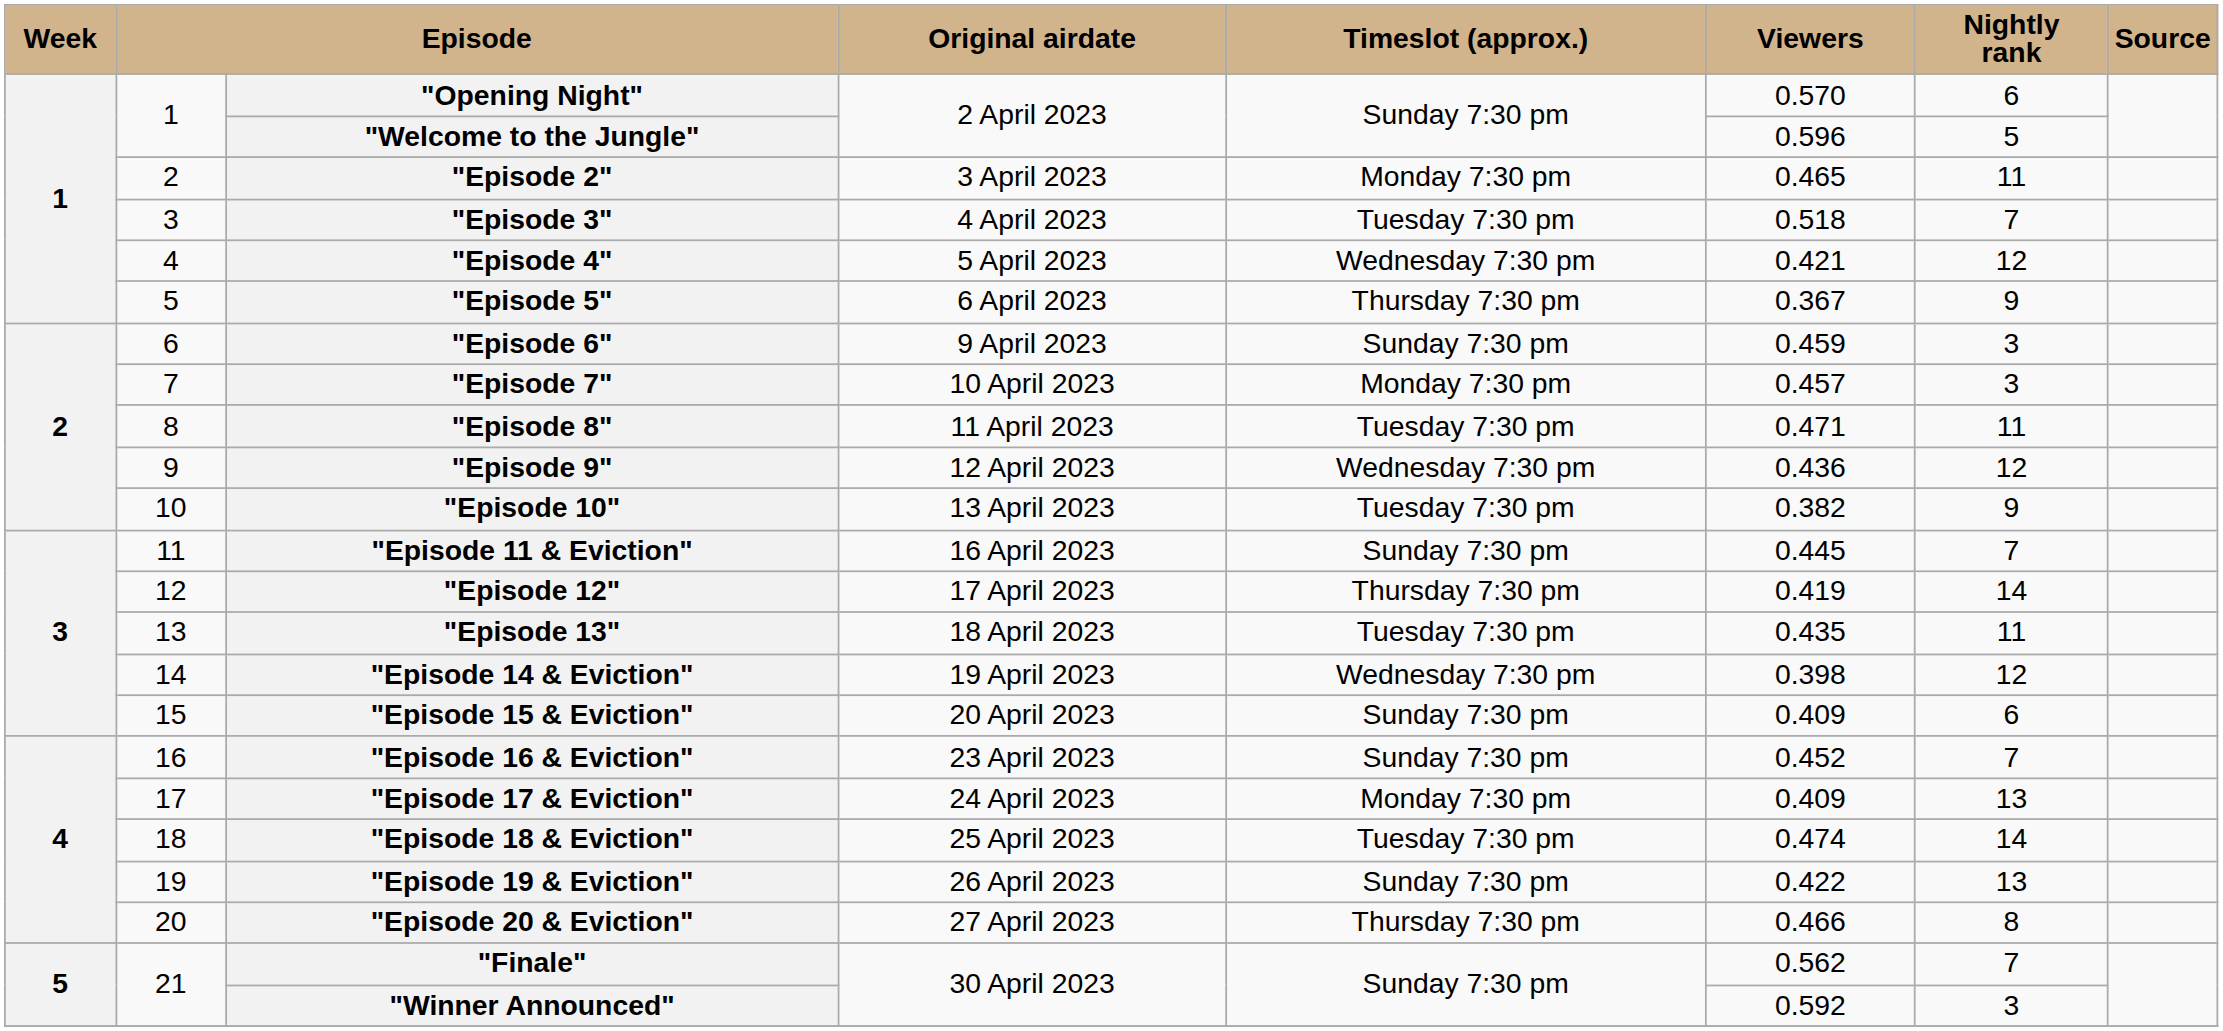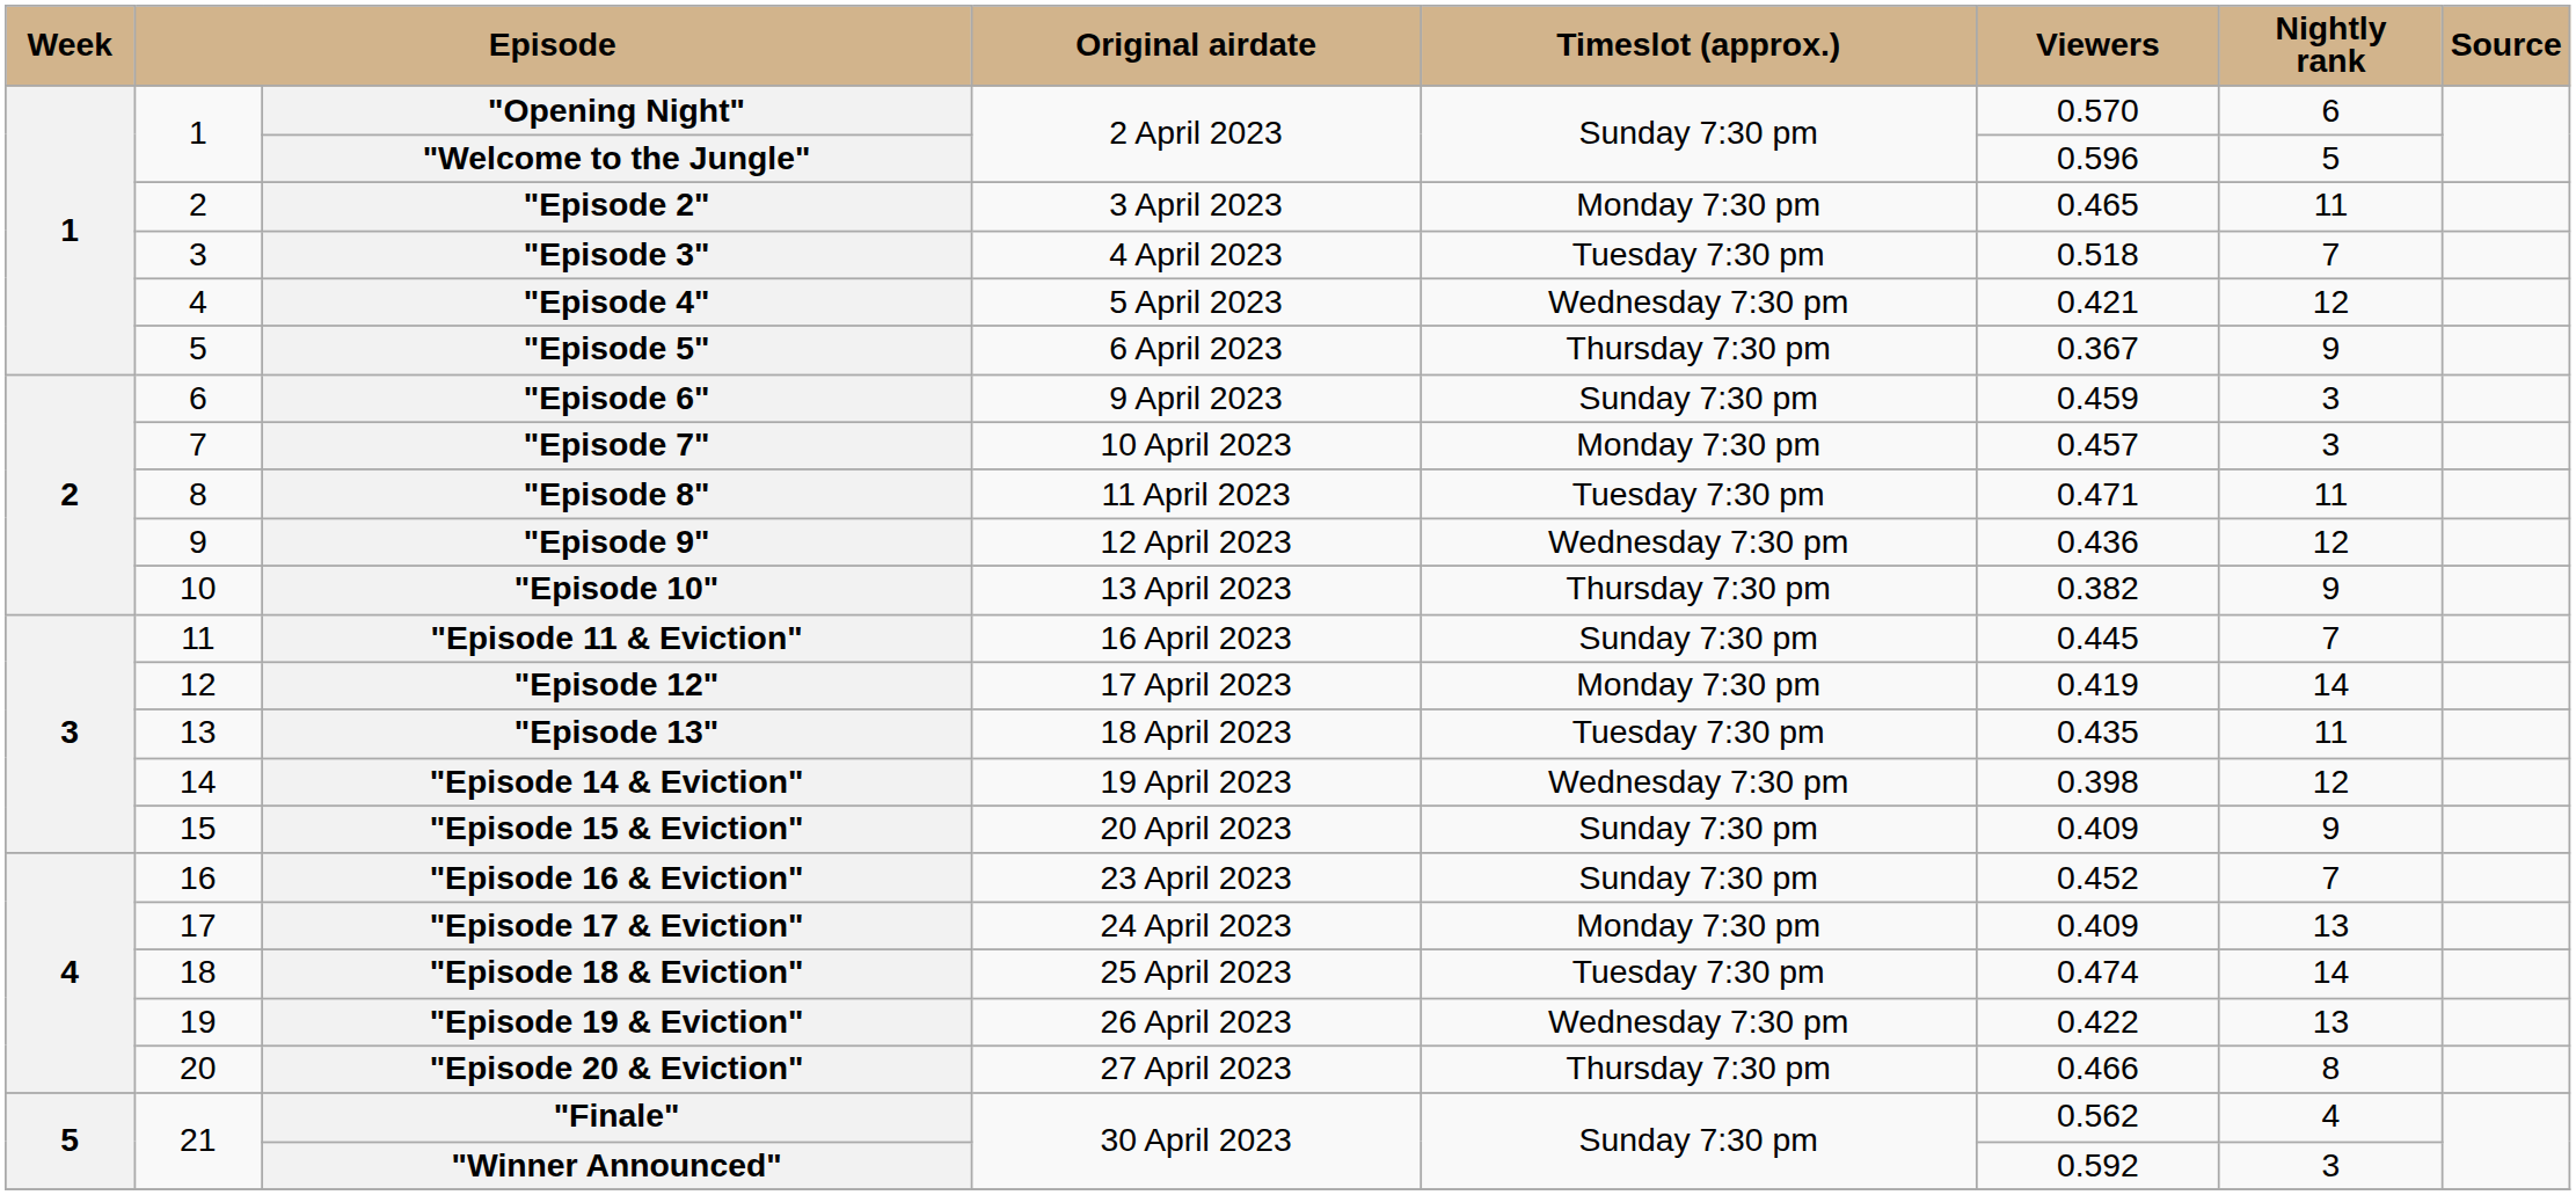"Episode 10" | Timeslot (approx.): Tuesday 7:30 pm -> Thursday 7:30 pm
"Episode 12" | Timeslot (approx.): Thursday 7:30 pm -> Monday 7:30 pm
"Episode 15 & Eviction" | Nightly rank: 6 -> 9
"Episode 19 & Eviction" | Timeslot (approx.): Sunday 7:30 pm -> Wednesday 7:30 pm
"Finale" | Nightly rank: 7 -> 4
